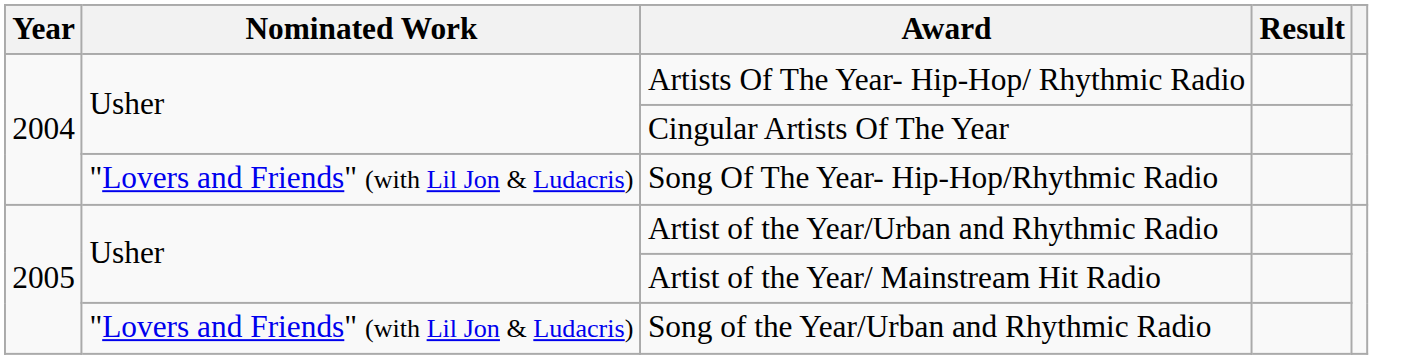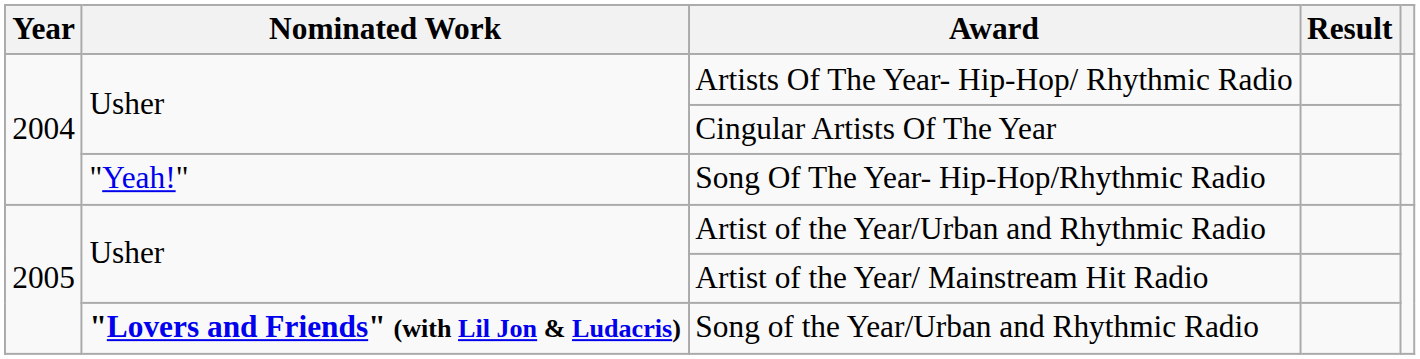Song Of The Year- Hip-Hop/Rhythmic Radio | Nominated Work: "Lovers and Friends" (with Lil Jon & Ludacris) -> "Yeah!"
Song of the Year/Urban and Rhythmic Radio | Nominated Work: normal -> bold
